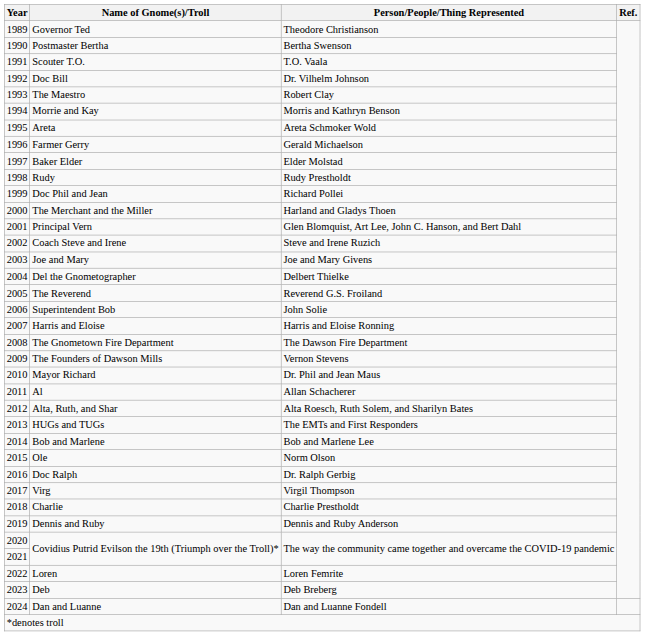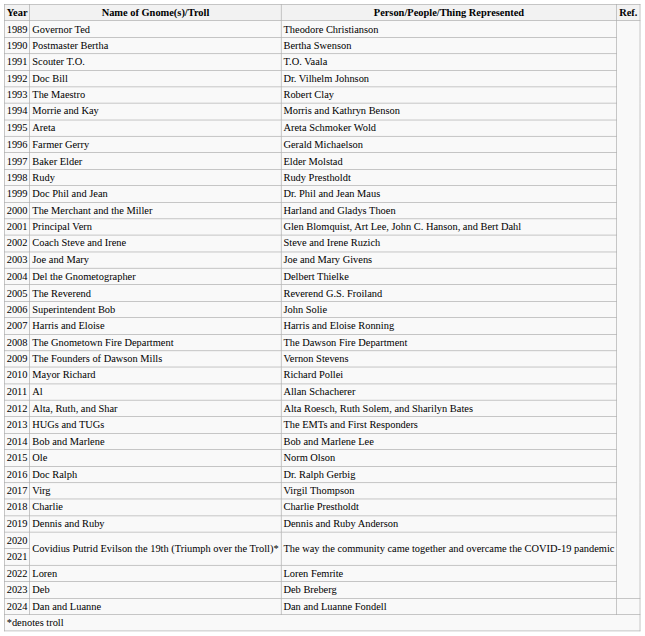Doc Phil and Jean | Person/People/Thing Represented: Richard Pollei -> Dr. Phil and Jean Maus
Mayor Richard | Person/People/Thing Represented: Dr. Phil and Jean Maus -> Richard Pollei
